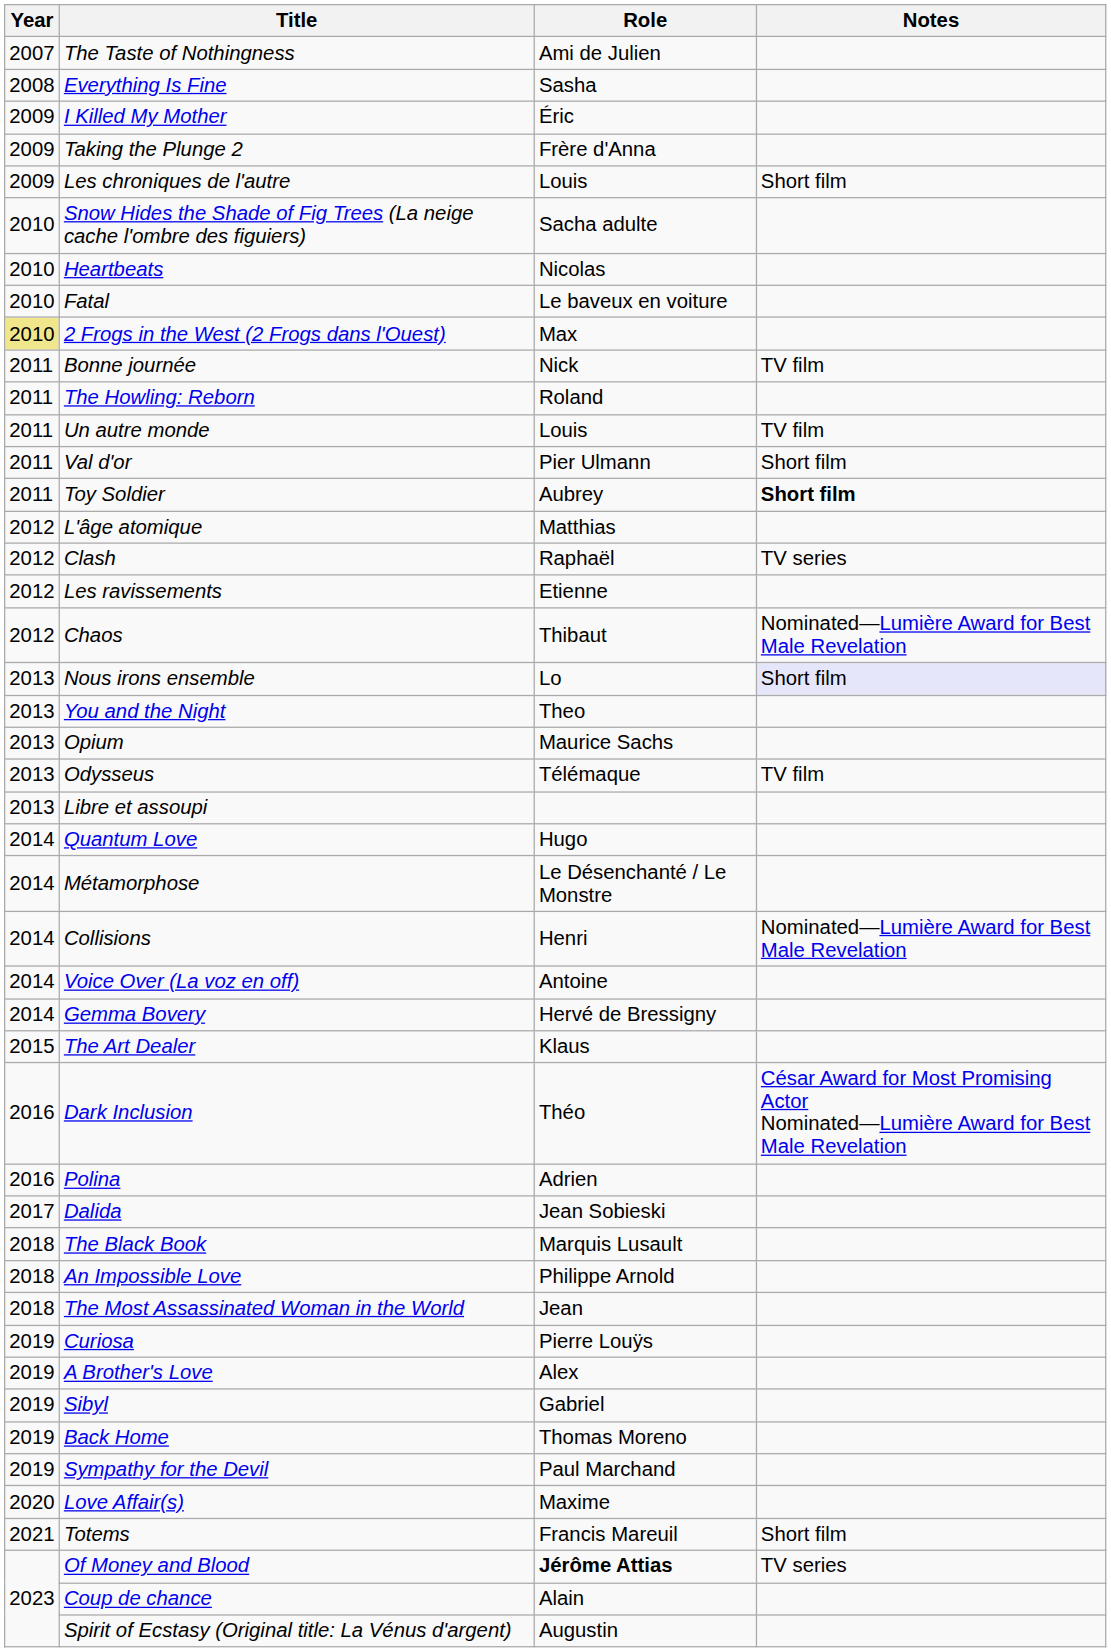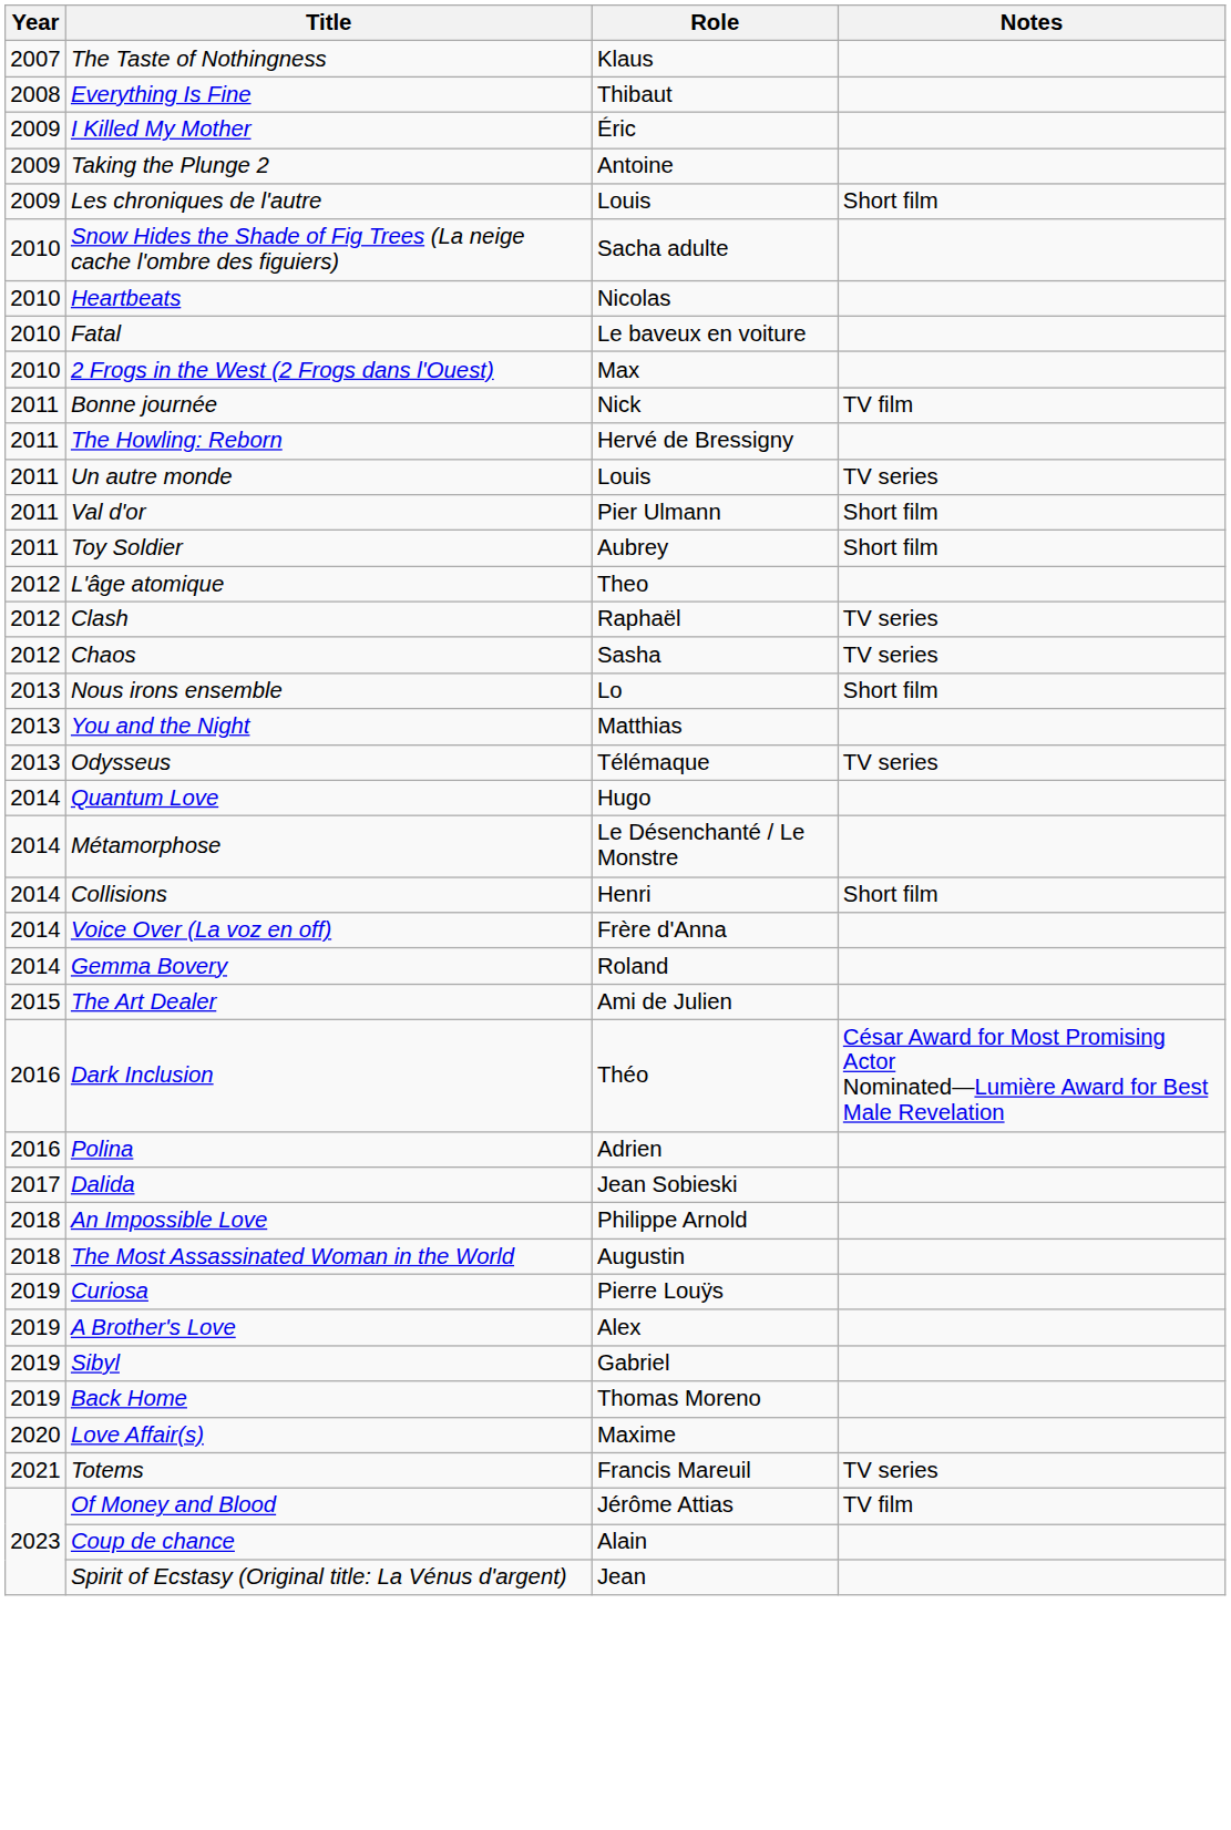The Taste of Nothingness | Role: Ami de Julien -> Klaus
Everything Is Fine | Role: Sasha -> Thibaut
Taking the Plunge 2 | Role: Frère d'Anna -> Antoine
2 Frogs in the West (2 Frogs dans l'Ouest) | Year: khaki background -> no background
The Howling: Reborn | Role: Roland -> Hervé de Bressigny
Un autre monde | Notes: TV film -> TV series
Toy Soldier | Notes: bold -> normal
L'âge atomique | Role: Matthias -> Theo
- row: 2012 | Les ravissements | Etienne
Chaos | Role: Thibaut -> Sasha
Chaos | Notes: Nominated—Lumière Award for Best Male Revelation -> TV series
Nous irons ensemble | Notes: lavender background -> no background
You and the Night | Role: Theo -> Matthias
- row: 2013 | Opium | Maurice Sachs
Odysseus | Notes: TV film -> TV series
- row: 2013 | Libre et assoupi
Collisions | Notes: Nominated—Lumière Award for Best Male Revelation -> Short film
Voice Over (La voz en off) | Role: Antoine -> Frère d'Anna
Gemma Bovery | Role: Hervé de Bressigny -> Roland
The Art Dealer | Role: Klaus -> Ami de Julien
- row: 2018 | The Black Book | Marquis Lusault
The Most Assassinated Woman in the World | Role: Jean -> Augustin
- row: 2019 | Sympathy for the Devil | Paul Marchand
Totems | Notes: Short film -> TV series
Of Money and Blood | Role: bold -> normal
Of Money and Blood | Notes: TV series -> TV film
Spirit of Ecstasy (Original title: La Vénus d'argent) | Role: Augustin -> Jean
